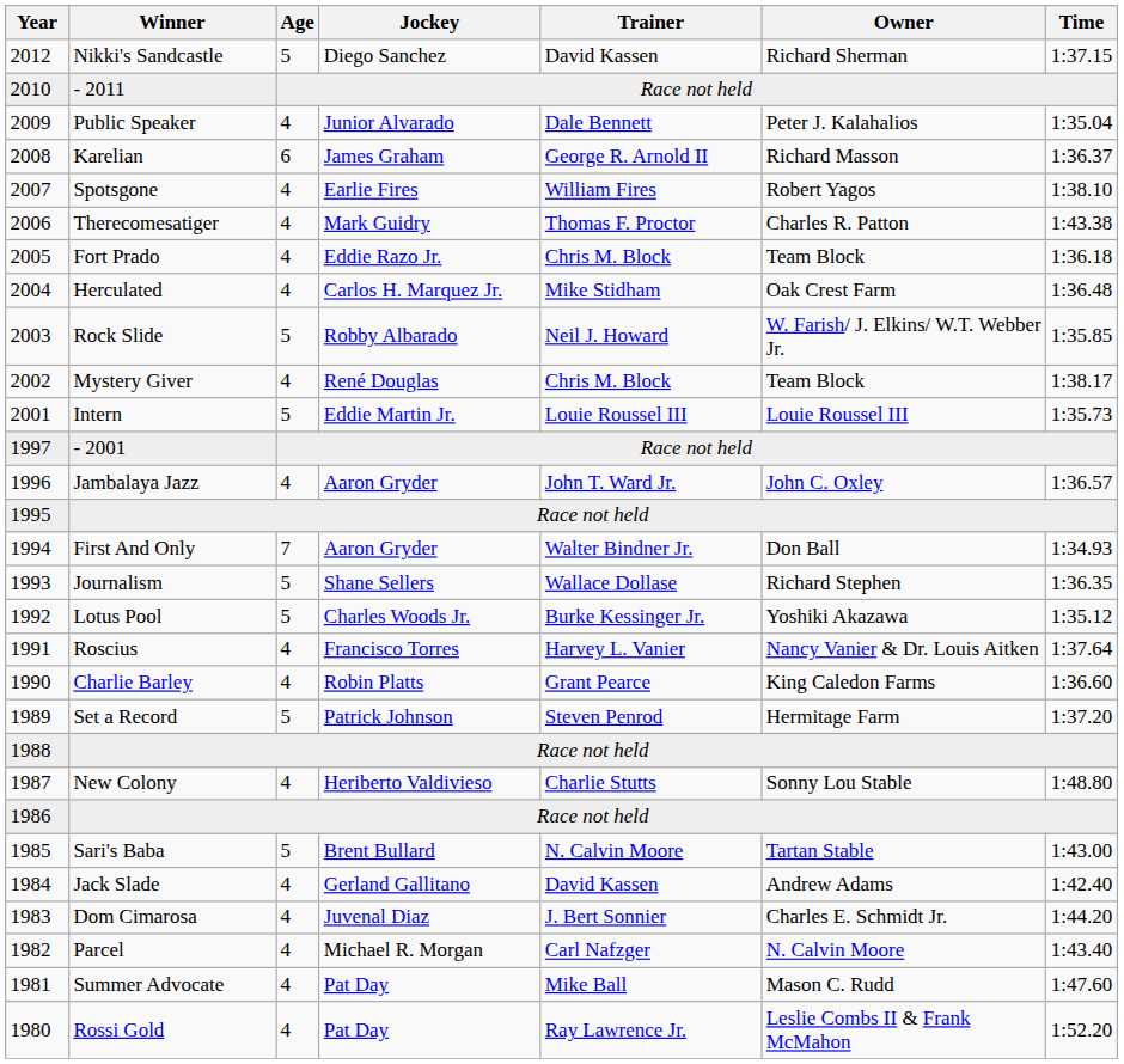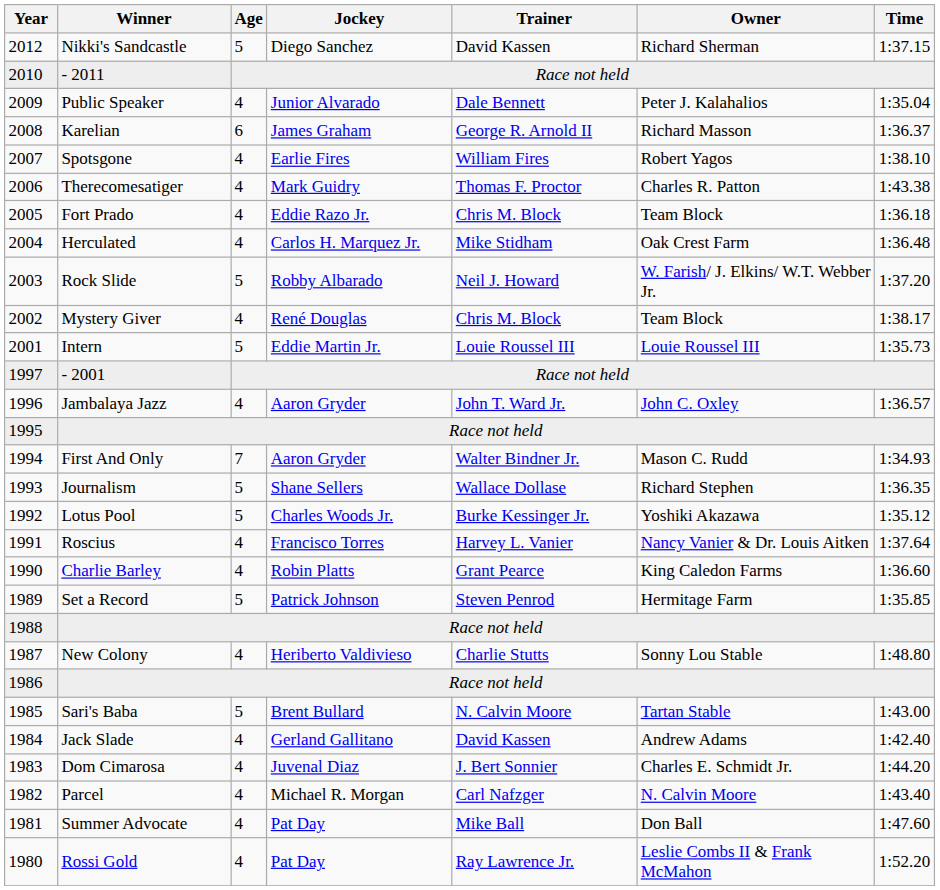Rock Slide | Time: 1:35.85 -> 1:37.20
First And Only | Owner: Don Ball -> Mason C. Rudd
Set a Record | Time: 1:37.20 -> 1:35.85
Summer Advocate | Owner: Mason C. Rudd -> Don Ball
